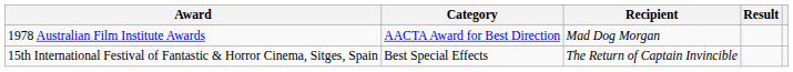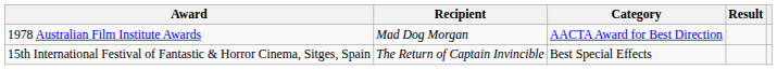columns swapped: Category <-> Recipient
